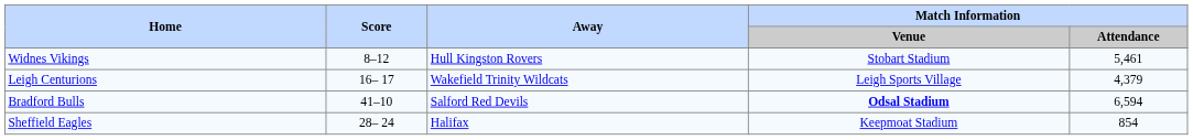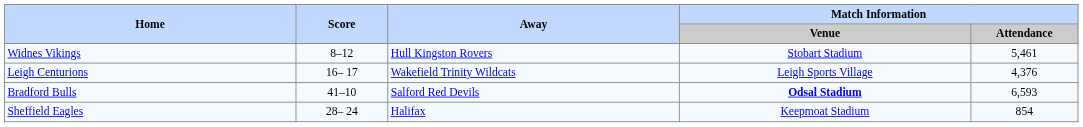Leigh Centurions | Match Information / Attendance: 4,379 -> 4,376
Bradford Bulls | Match Information / Attendance: 6,594 -> 6,593
